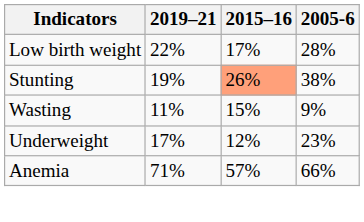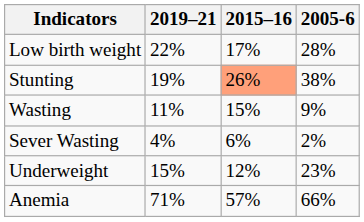+ row: Sever Wasting | 4% | 6% | 2%
Underweight | 2019–21: 17% -> 15%
